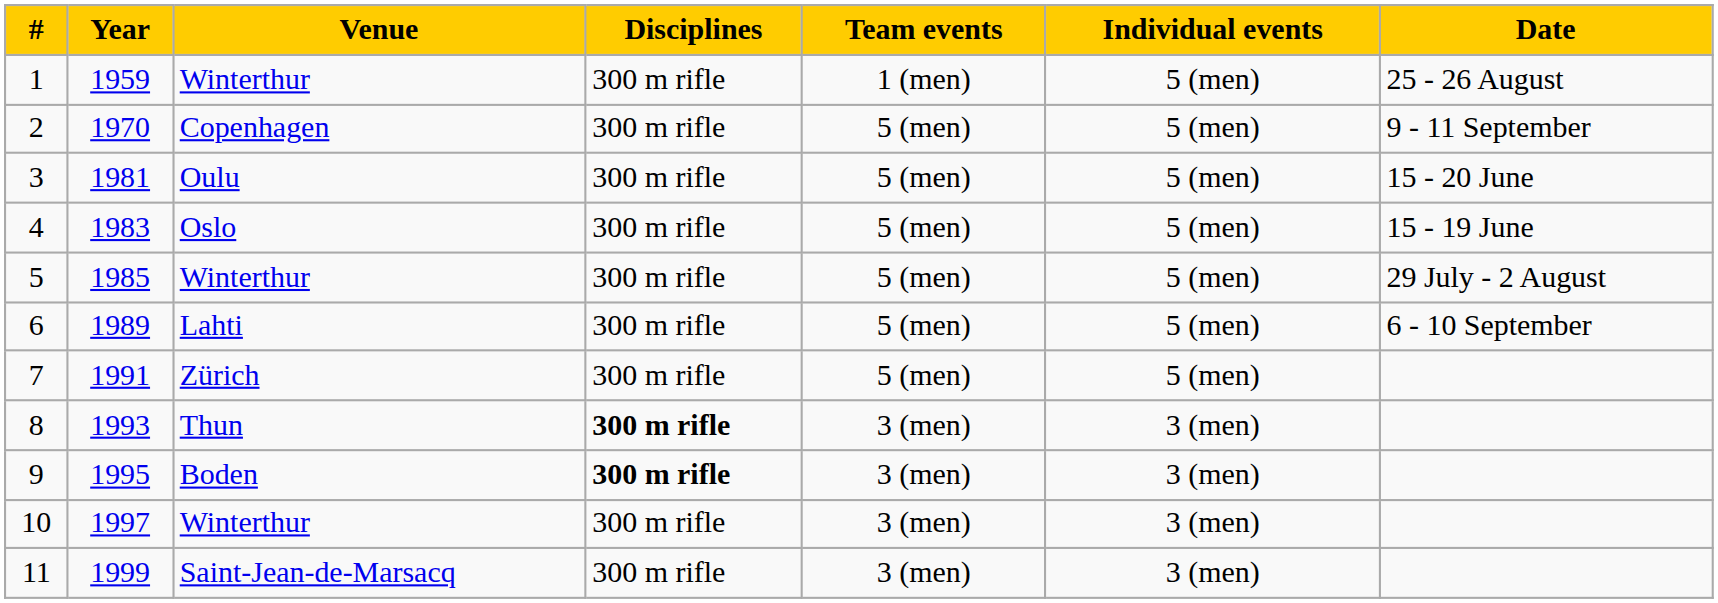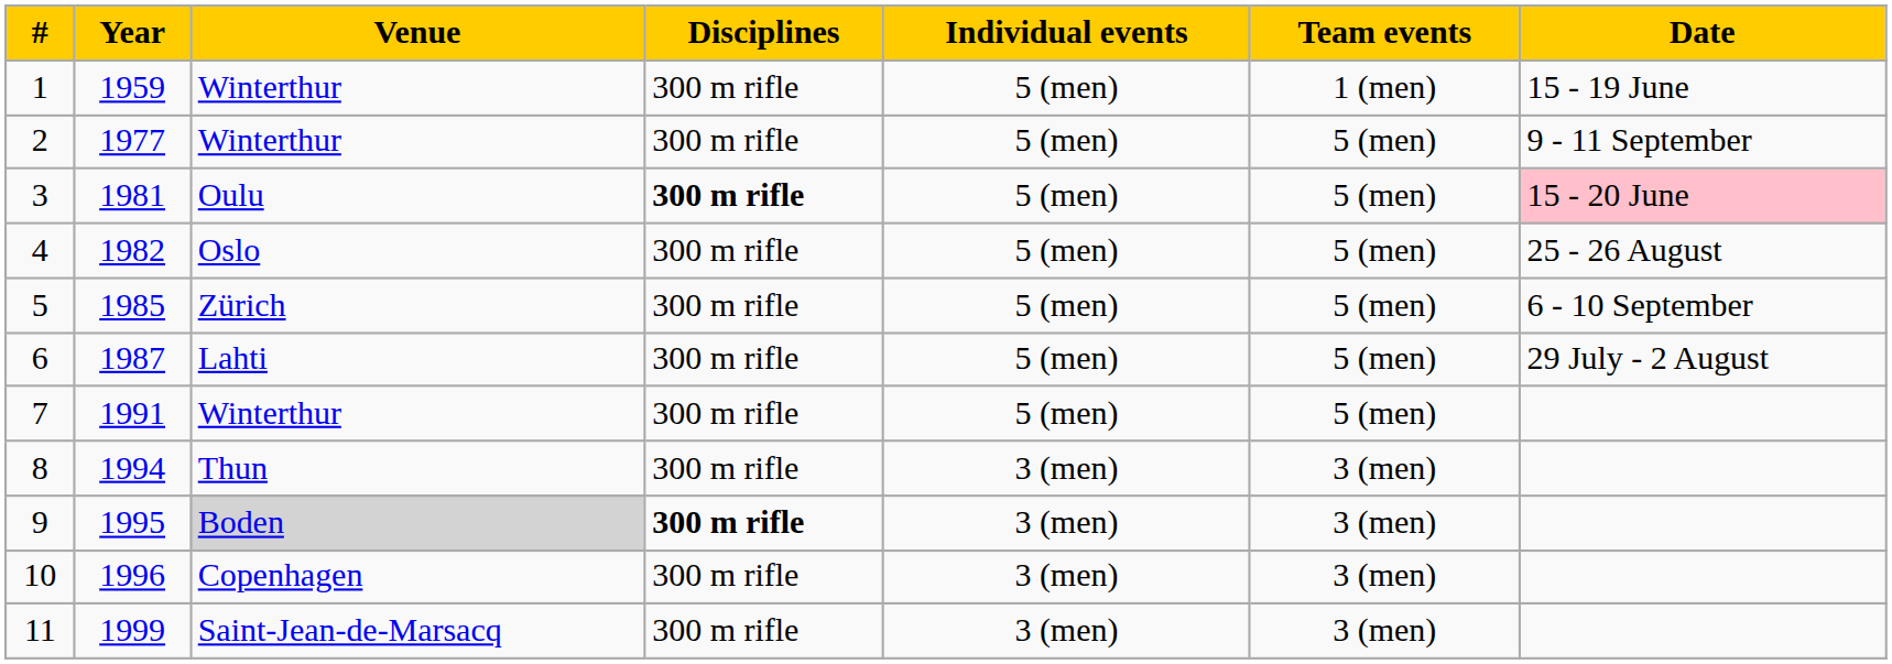columns swapped: Individual events <-> Team events
1 | Date: 25 - 26 August -> 15 - 19 June
2 | Year: 1970 -> 1977
2 | Venue: Copenhagen -> Winterthur
3 | Disciplines: normal -> bold
3 | Date: no background -> pink background
4 | Year: 1983 -> 1982
4 | Date: 15 - 19 June -> 25 - 26 August
5 | Venue: Winterthur -> Zürich
5 | Date: 29 July - 2 August -> 6 - 10 September
6 | Year: 1989 -> 1987
6 | Date: 6 - 10 September -> 29 July - 2 August
7 | Venue: Zürich -> Winterthur
8 | Year: 1993 -> 1994
8 | Disciplines: bold -> normal
9 | Venue: no background -> lightgrey background
10 | Year: 1997 -> 1996
10 | Venue: Winterthur -> Copenhagen
